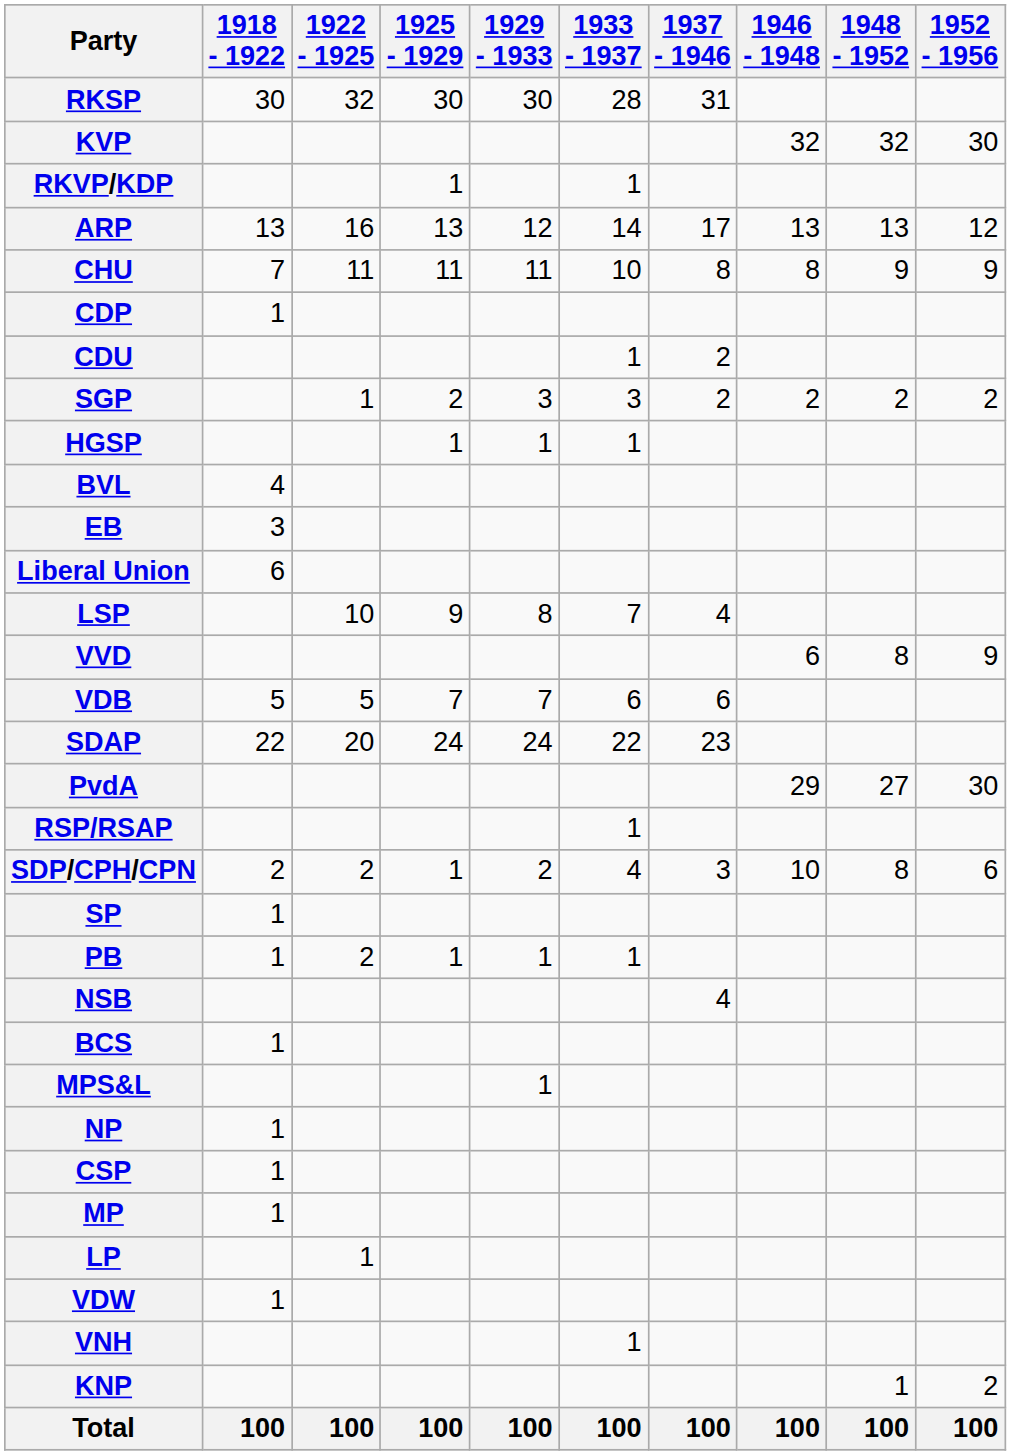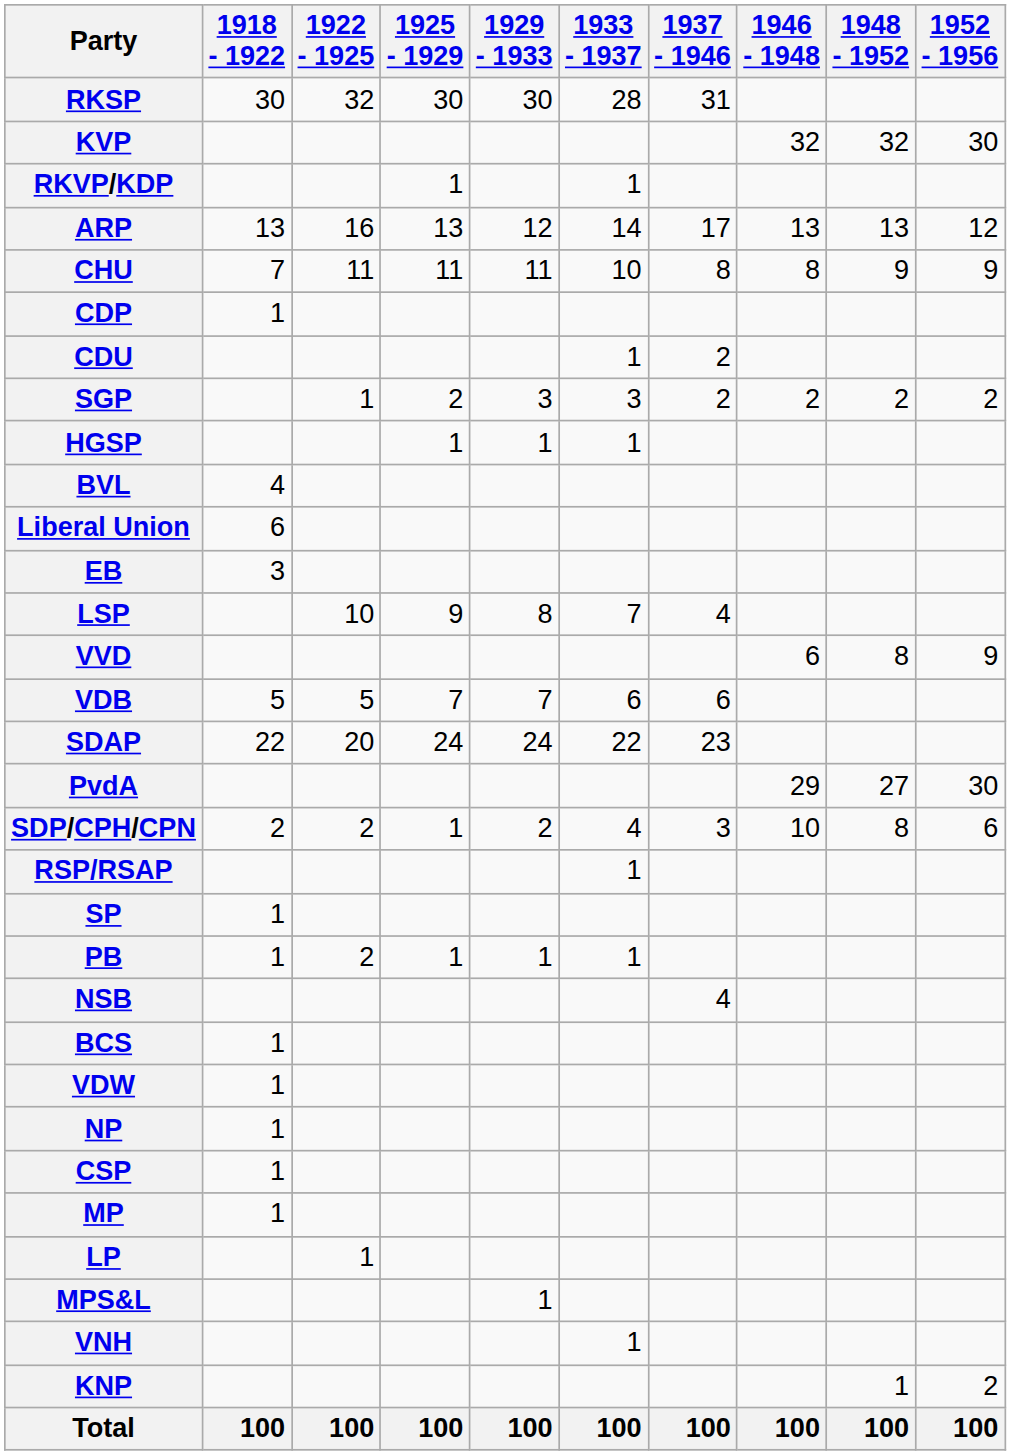rows swapped: Liberal Union <-> EB
rows swapped: SDP/CPH/CPN <-> RSP/RSAP
rows swapped: VDW <-> MPS&L
